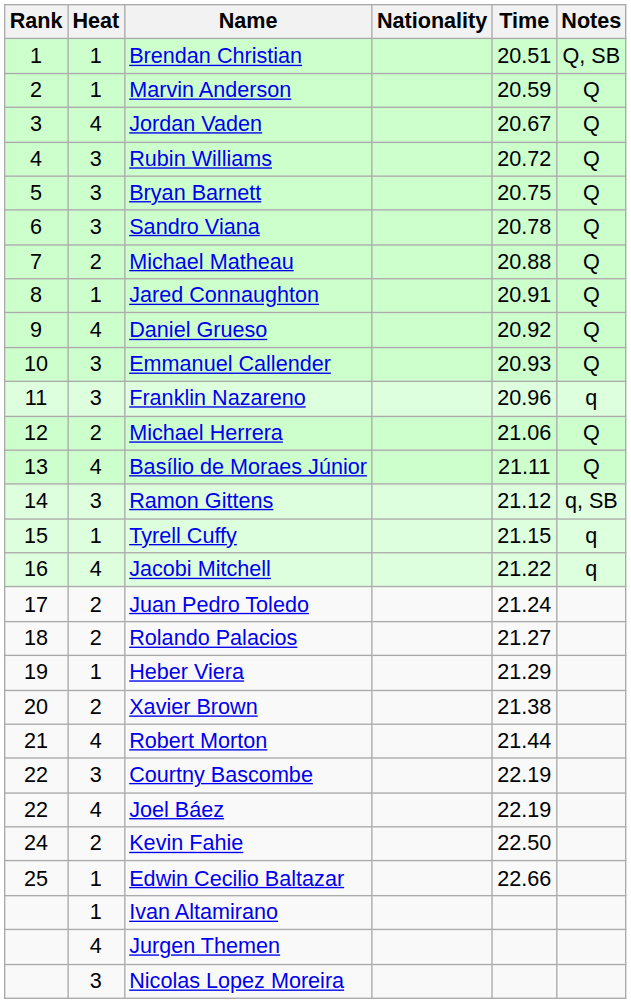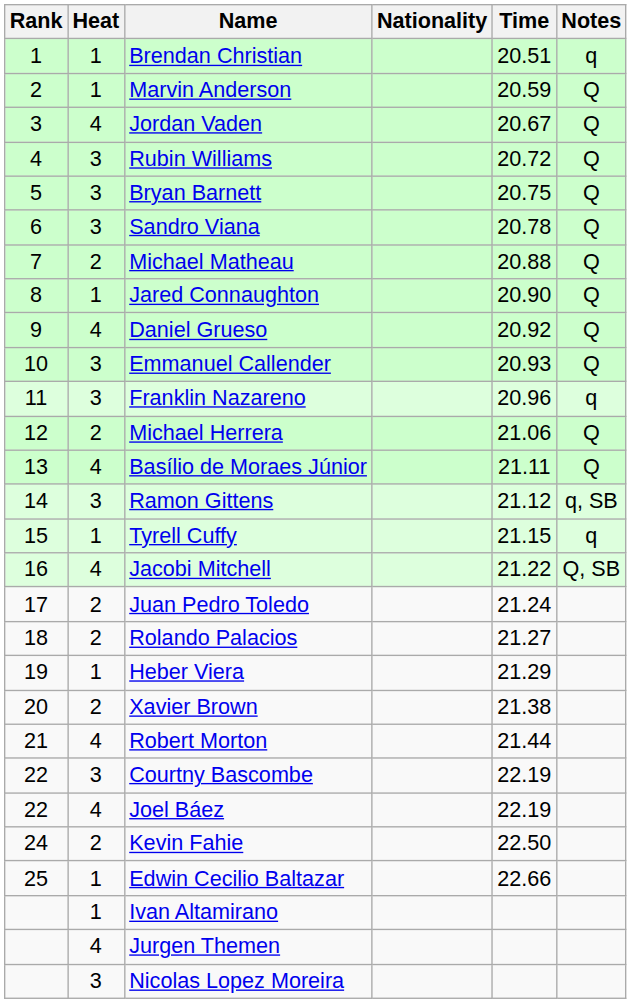Brendan Christian | Notes: Q, SB -> q
Jared Connaughton | Time: 20.91 -> 20.90
Jacobi Mitchell | Notes: q -> Q, SB
